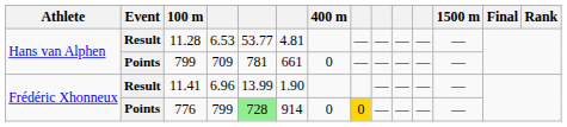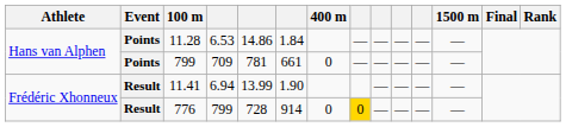11.28 | Event: Result -> Points
11.28 | column 5: 53.77 -> 14.86
11.28 | column 6: 4.81 -> 1.84
11.41 | column 4: 6.96 -> 6.94
776 | Event: Points -> Result
776 | column 5: lightgreen background -> no background
